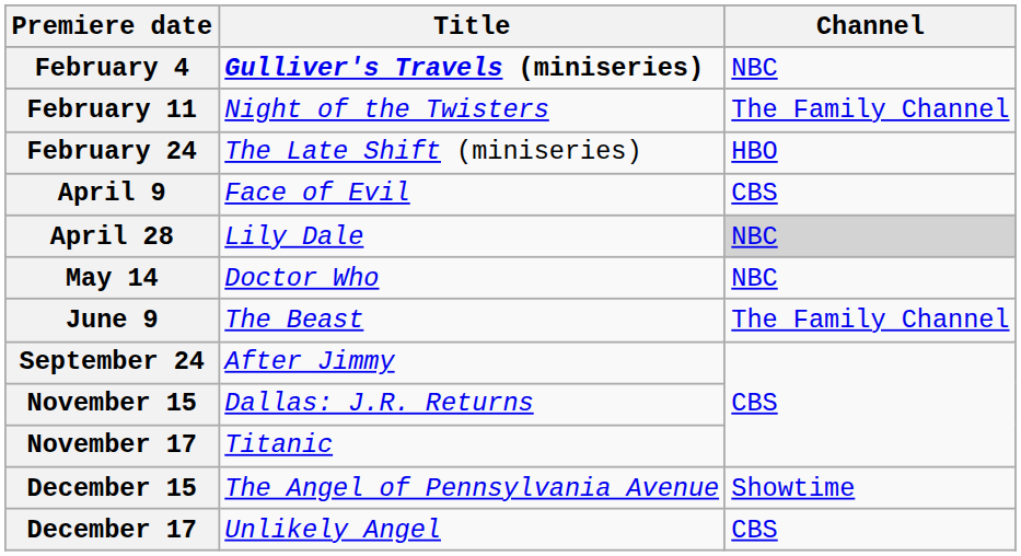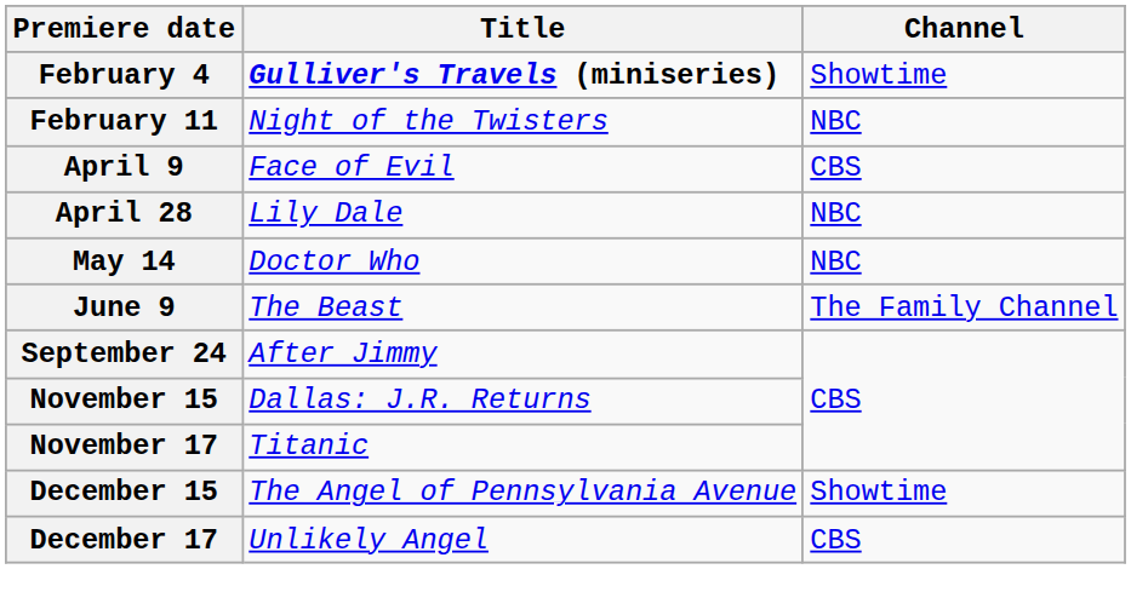February 4 | Channel: NBC -> Showtime
February 11 | Channel: The Family Channel -> NBC
- row: February 24 | The Late Shift (miniseries) | HBO
April 28 | Channel: lightgrey background -> no background
